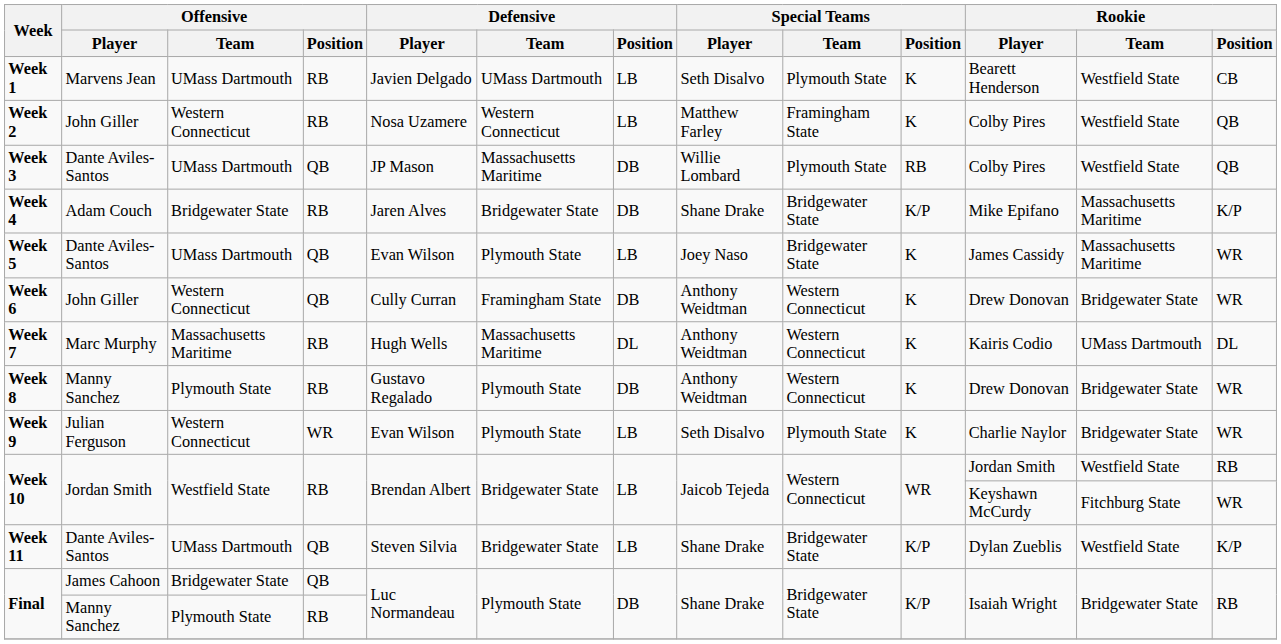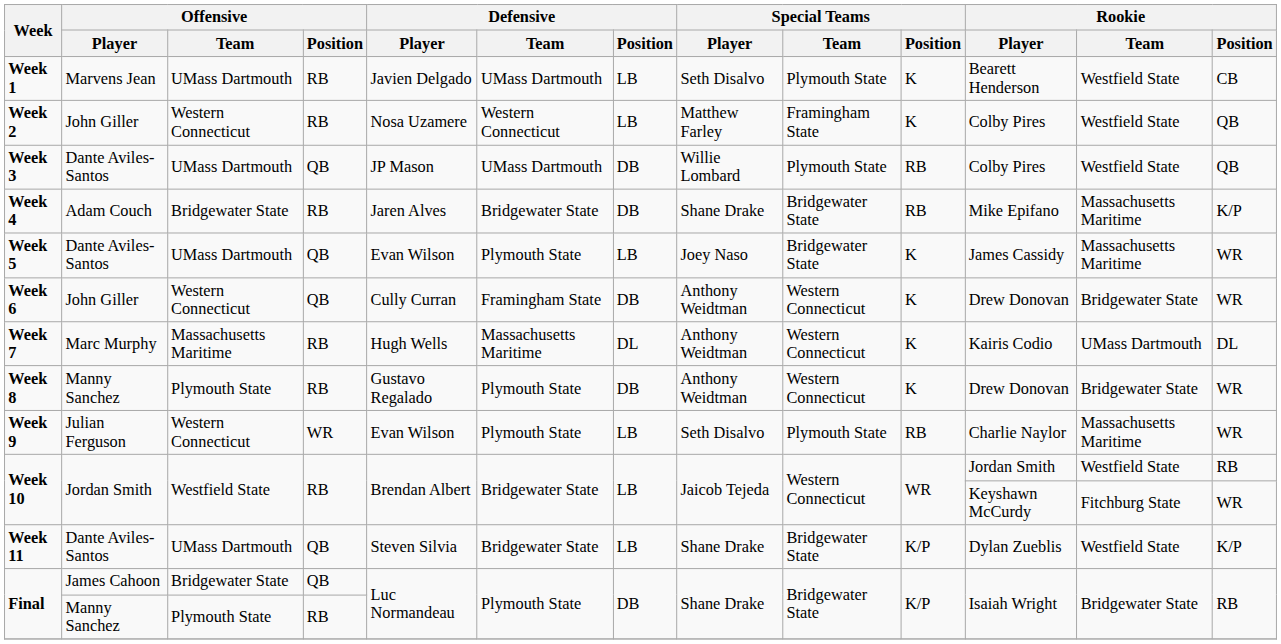Week 3 | Defensive / Team: Massachusetts Maritime -> UMass Dartmouth
Week 4 | Special Teams / Position: K/P -> RB
Week 9 | Special Teams / Position: K -> RB
Week 9 | Rookie / Team: Bridgewater State -> Massachusetts Maritime
